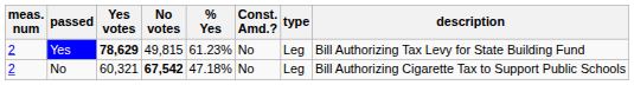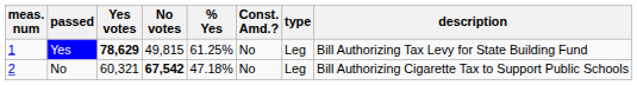Yes | meas. num: 2 -> 1
Yes | % Yes: 61.23% -> 61.25%
